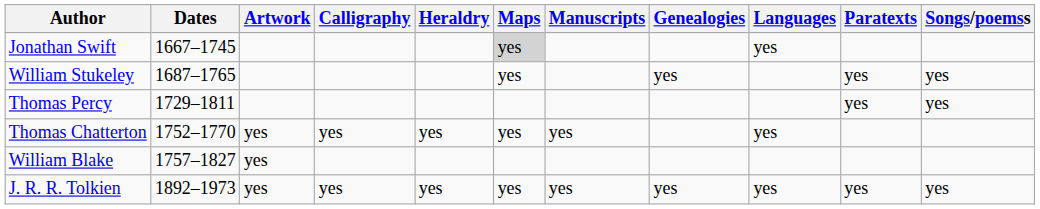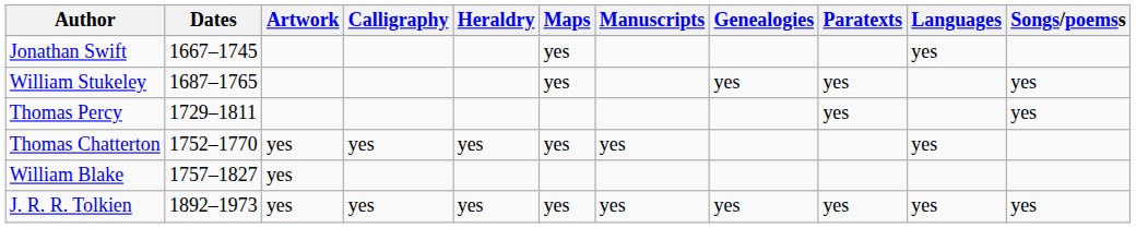columns swapped: Languages <-> Paratexts
Jonathan Swift | Maps: lightgrey background -> no background
